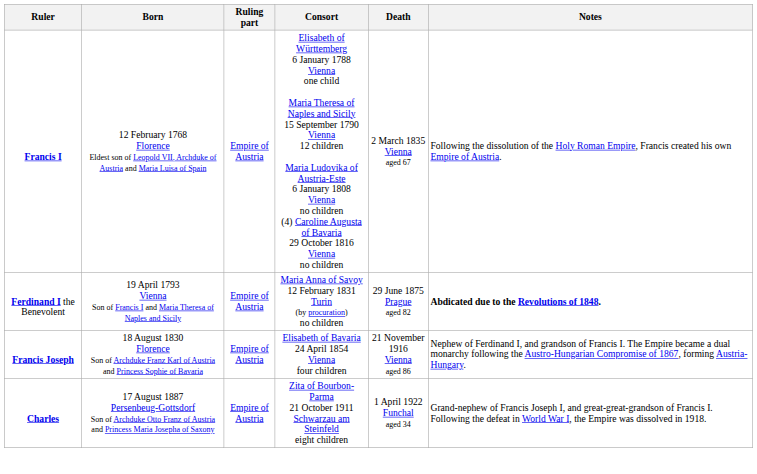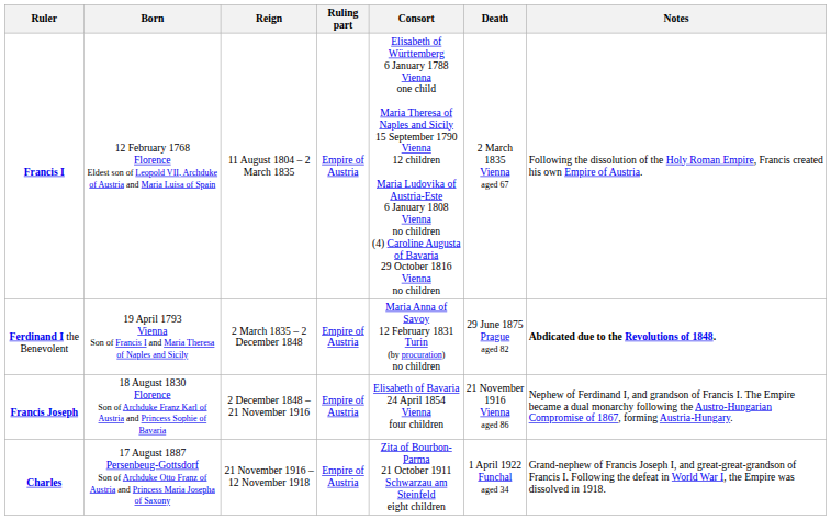+ column: Reign | 11 August 1804 – 2 March 1835 | 2 March 1835 – 2 December 1848 | 2 December 1848 – 21 November 1916 | 21 November 1916 – 12 November 1918
